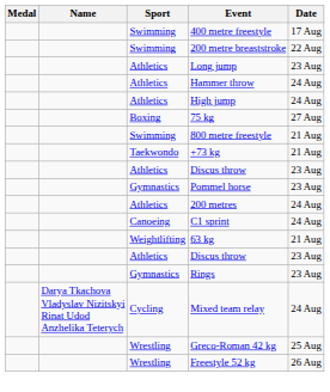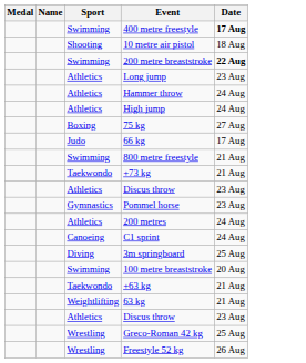400 metre freestyle | Date: normal -> bold
+ row: Shooting | 10 metre air pistol | 18 Aug
200 metre breaststroke | Date: normal -> bold
+ row: Judo | 66 kg | 17 Aug
+ row: Diving | 3m springboard | 25 Aug
+ row: Swimming | 100 metre breaststroke | 20 Aug
+ row: Taekwondo | +63 kg | 21 Aug
- row: Gymnastics | Rings | 23 Aug
- row: Darya Tkachova Vladyslav Nizitskyi Rinat Udod Anzhelika Teterych | Cycling | Mixed team relay | 24 Aug
